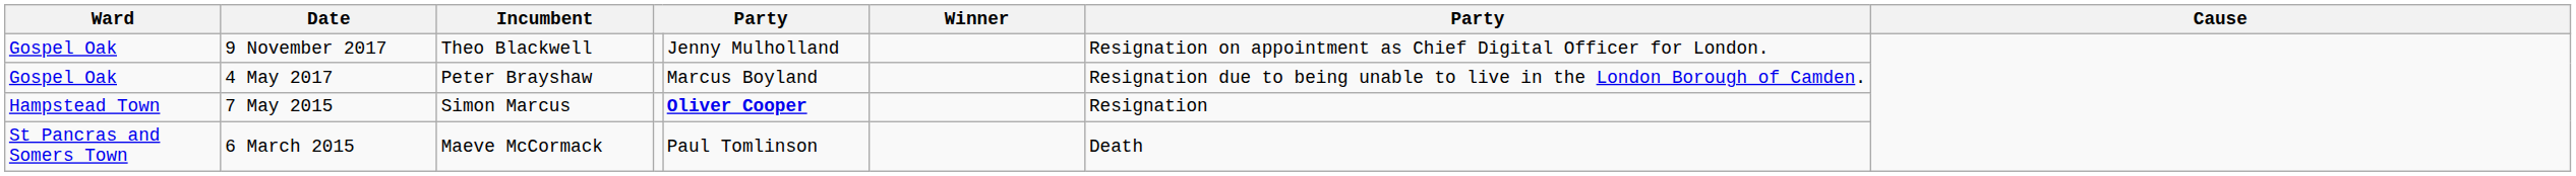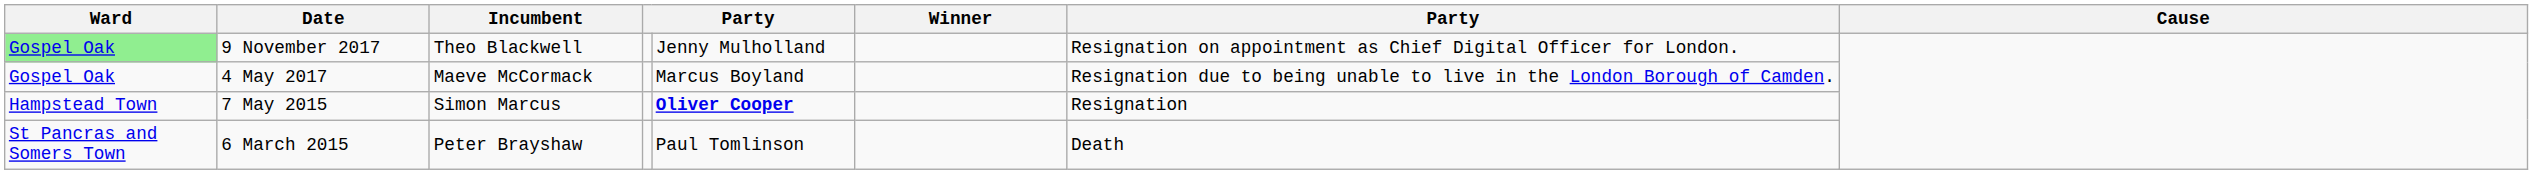9 November 2017 | Ward: no background -> lightgreen background
4 May 2017 | Incumbent: Peter Brayshaw -> Maeve McCormack
6 March 2015 | Incumbent: Maeve McCormack -> Peter Brayshaw
